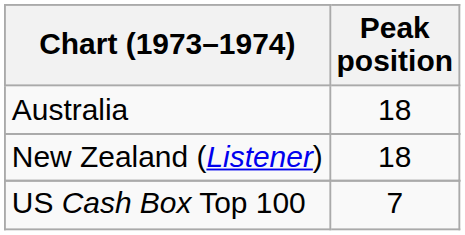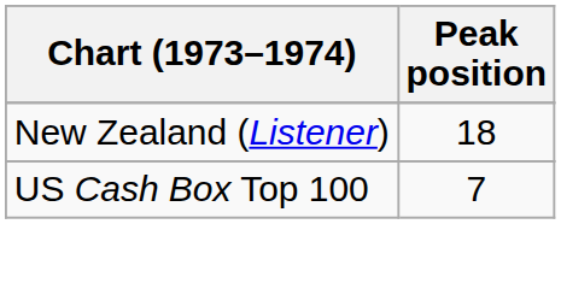- row: Australia | 18
